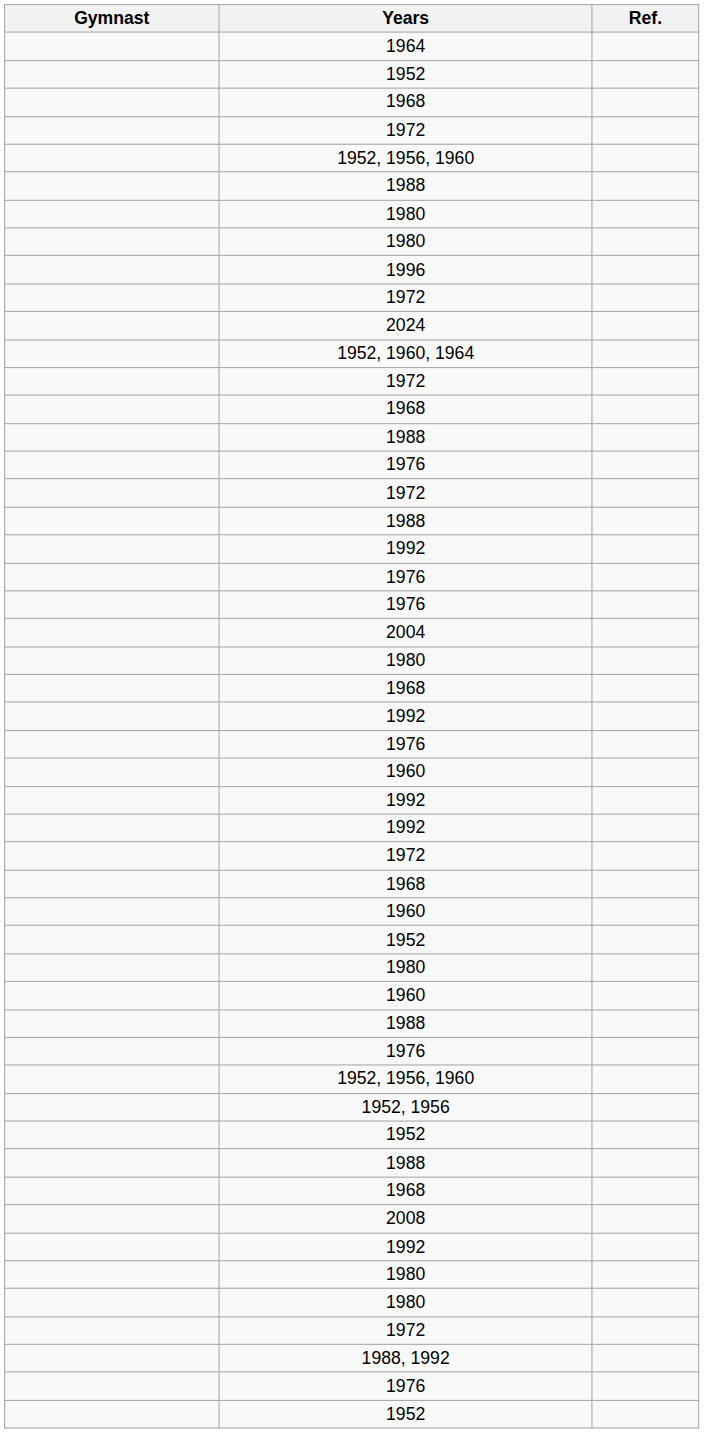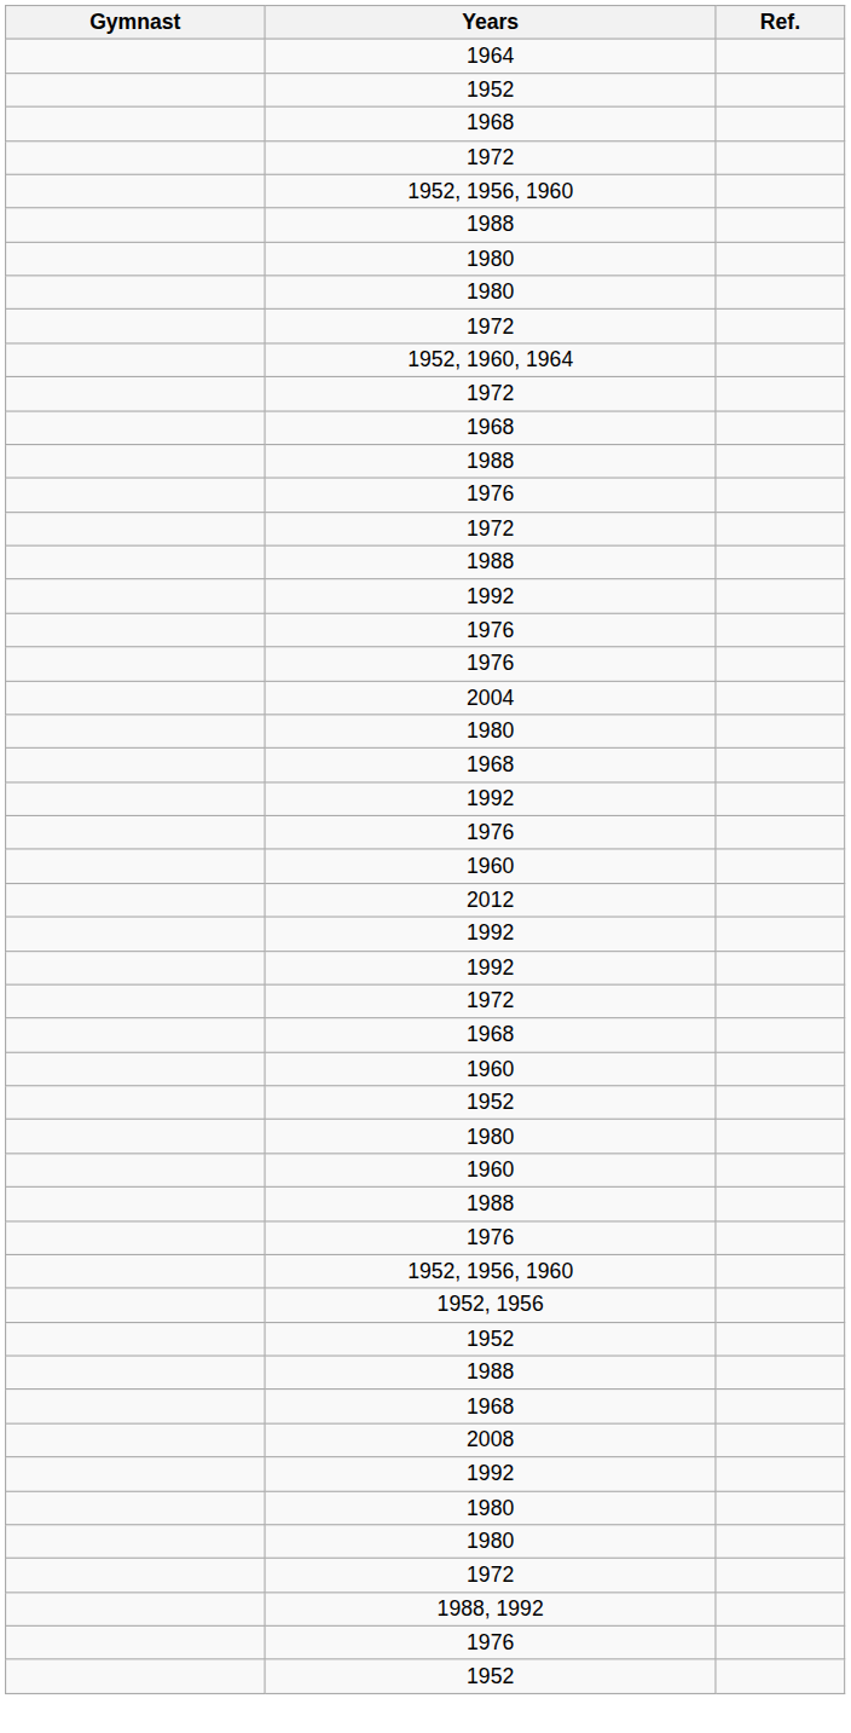- row: 1996
- row: 2024
+ row: 2012
